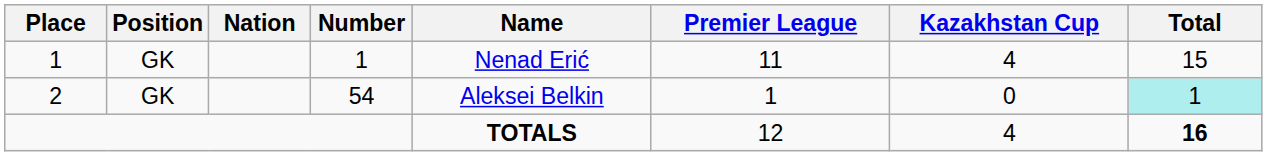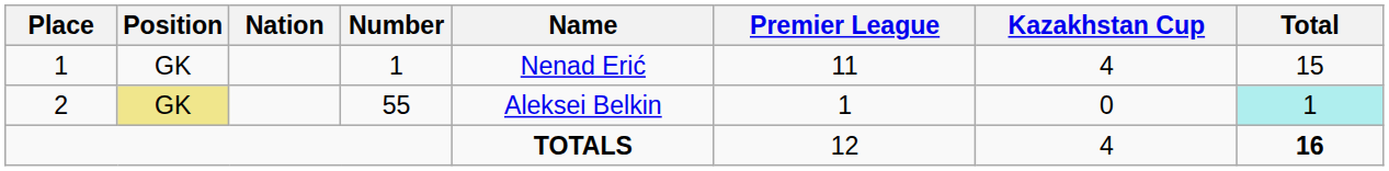2 | Position: no background -> khaki background
2 | Number: 54 -> 55
